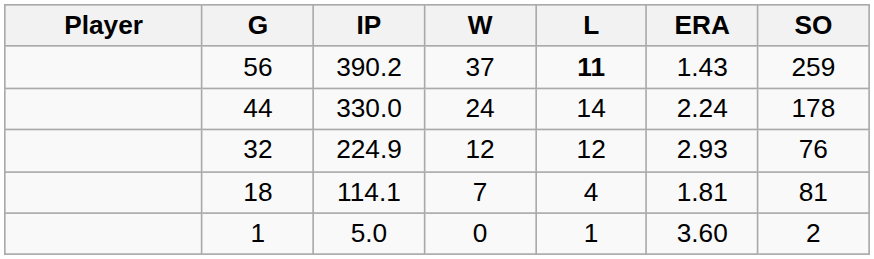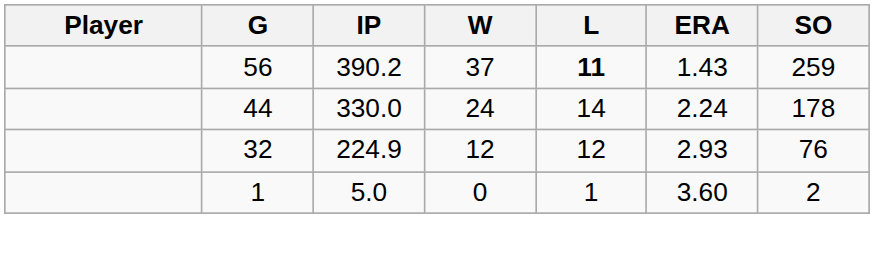- row: 18 | 114.1 | 7 | 4 | 1.81 | 81
